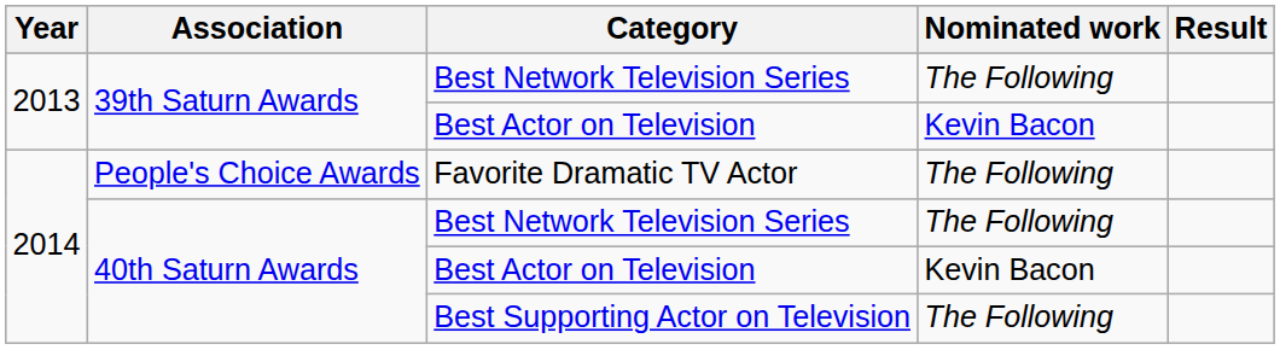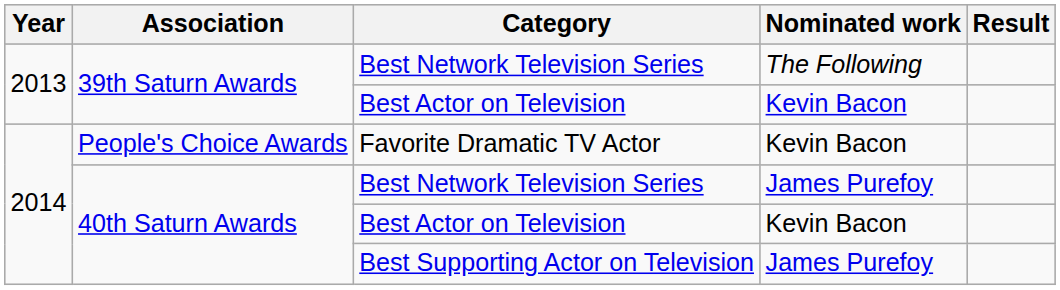Favorite Dramatic TV Actor | Nominated work: The Following -> Kevin Bacon
40th Saturn Awards / Best Network Television Series | Nominated work: The Following -> James Purefoy
Best Supporting Actor on Television | Nominated work: The Following -> James Purefoy
